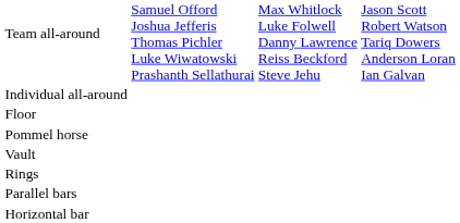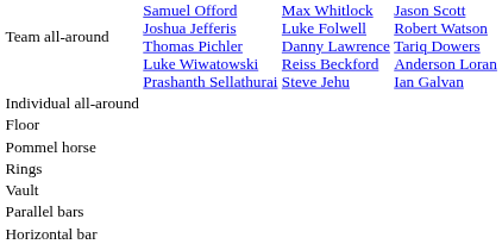rows swapped: Rings <-> Vault
